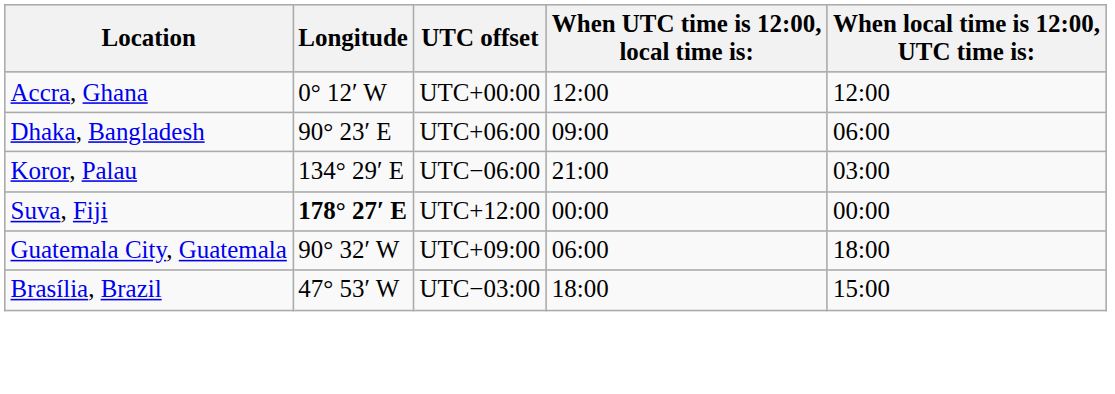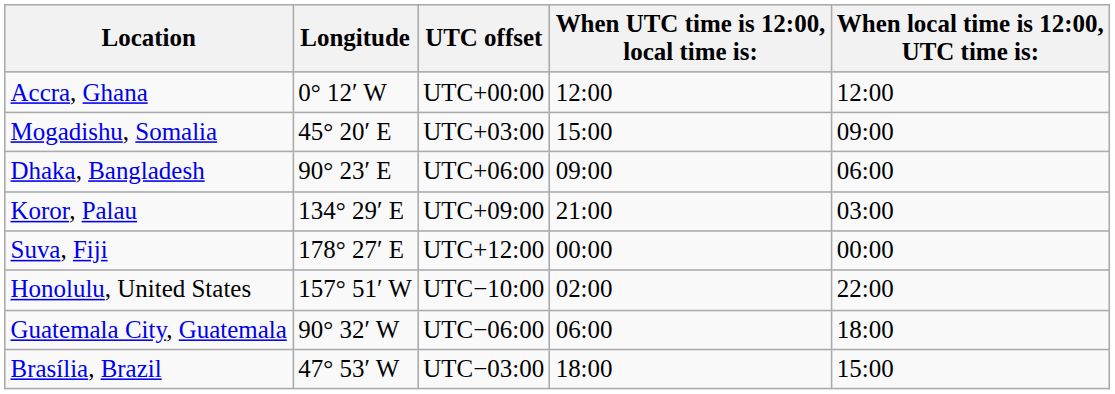+ row: Mogadishu, Somalia | 45° 20′ E | UTC+03:00 | 15:00 | 09:00
Koror, Palau | UTC offset: UTC−06:00 -> UTC+09:00
Suva, Fiji | Longitude: bold -> normal
+ row: Honolulu, United States | 157° 51′ W | UTC−10:00 | 02:00 | 22:00
Guatemala City, Guatemala | UTC offset: UTC+09:00 -> UTC−06:00
